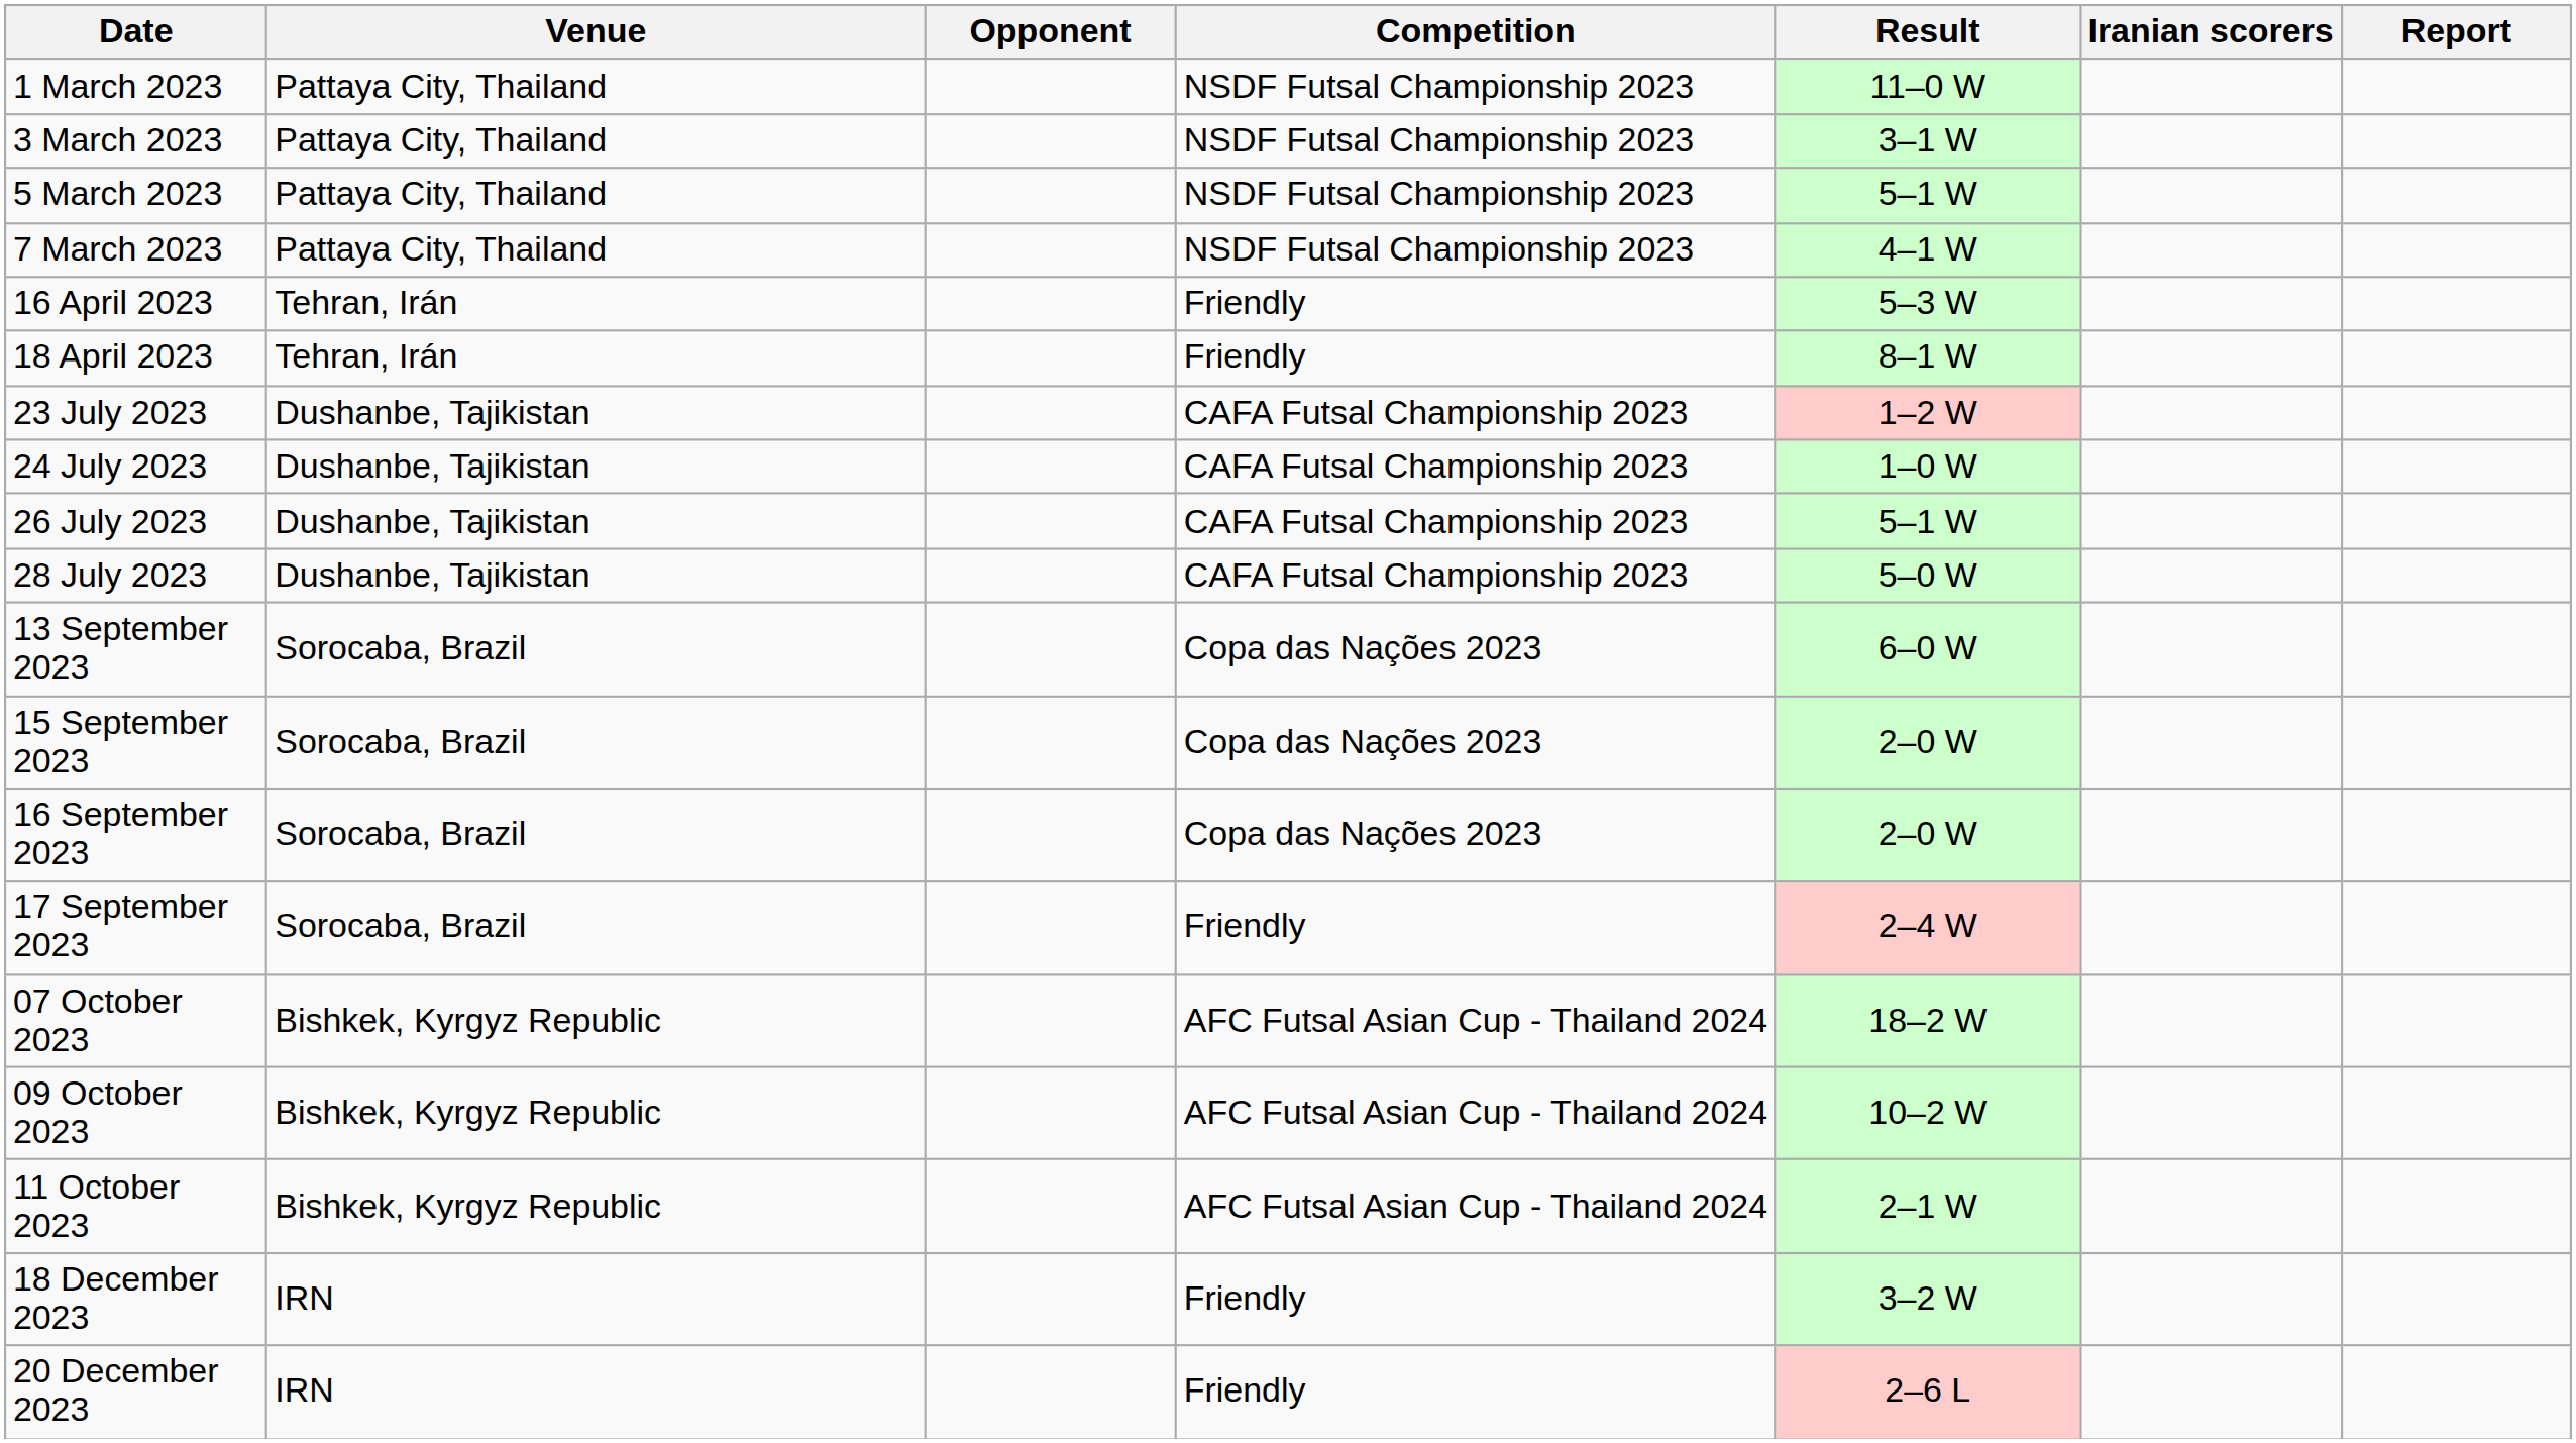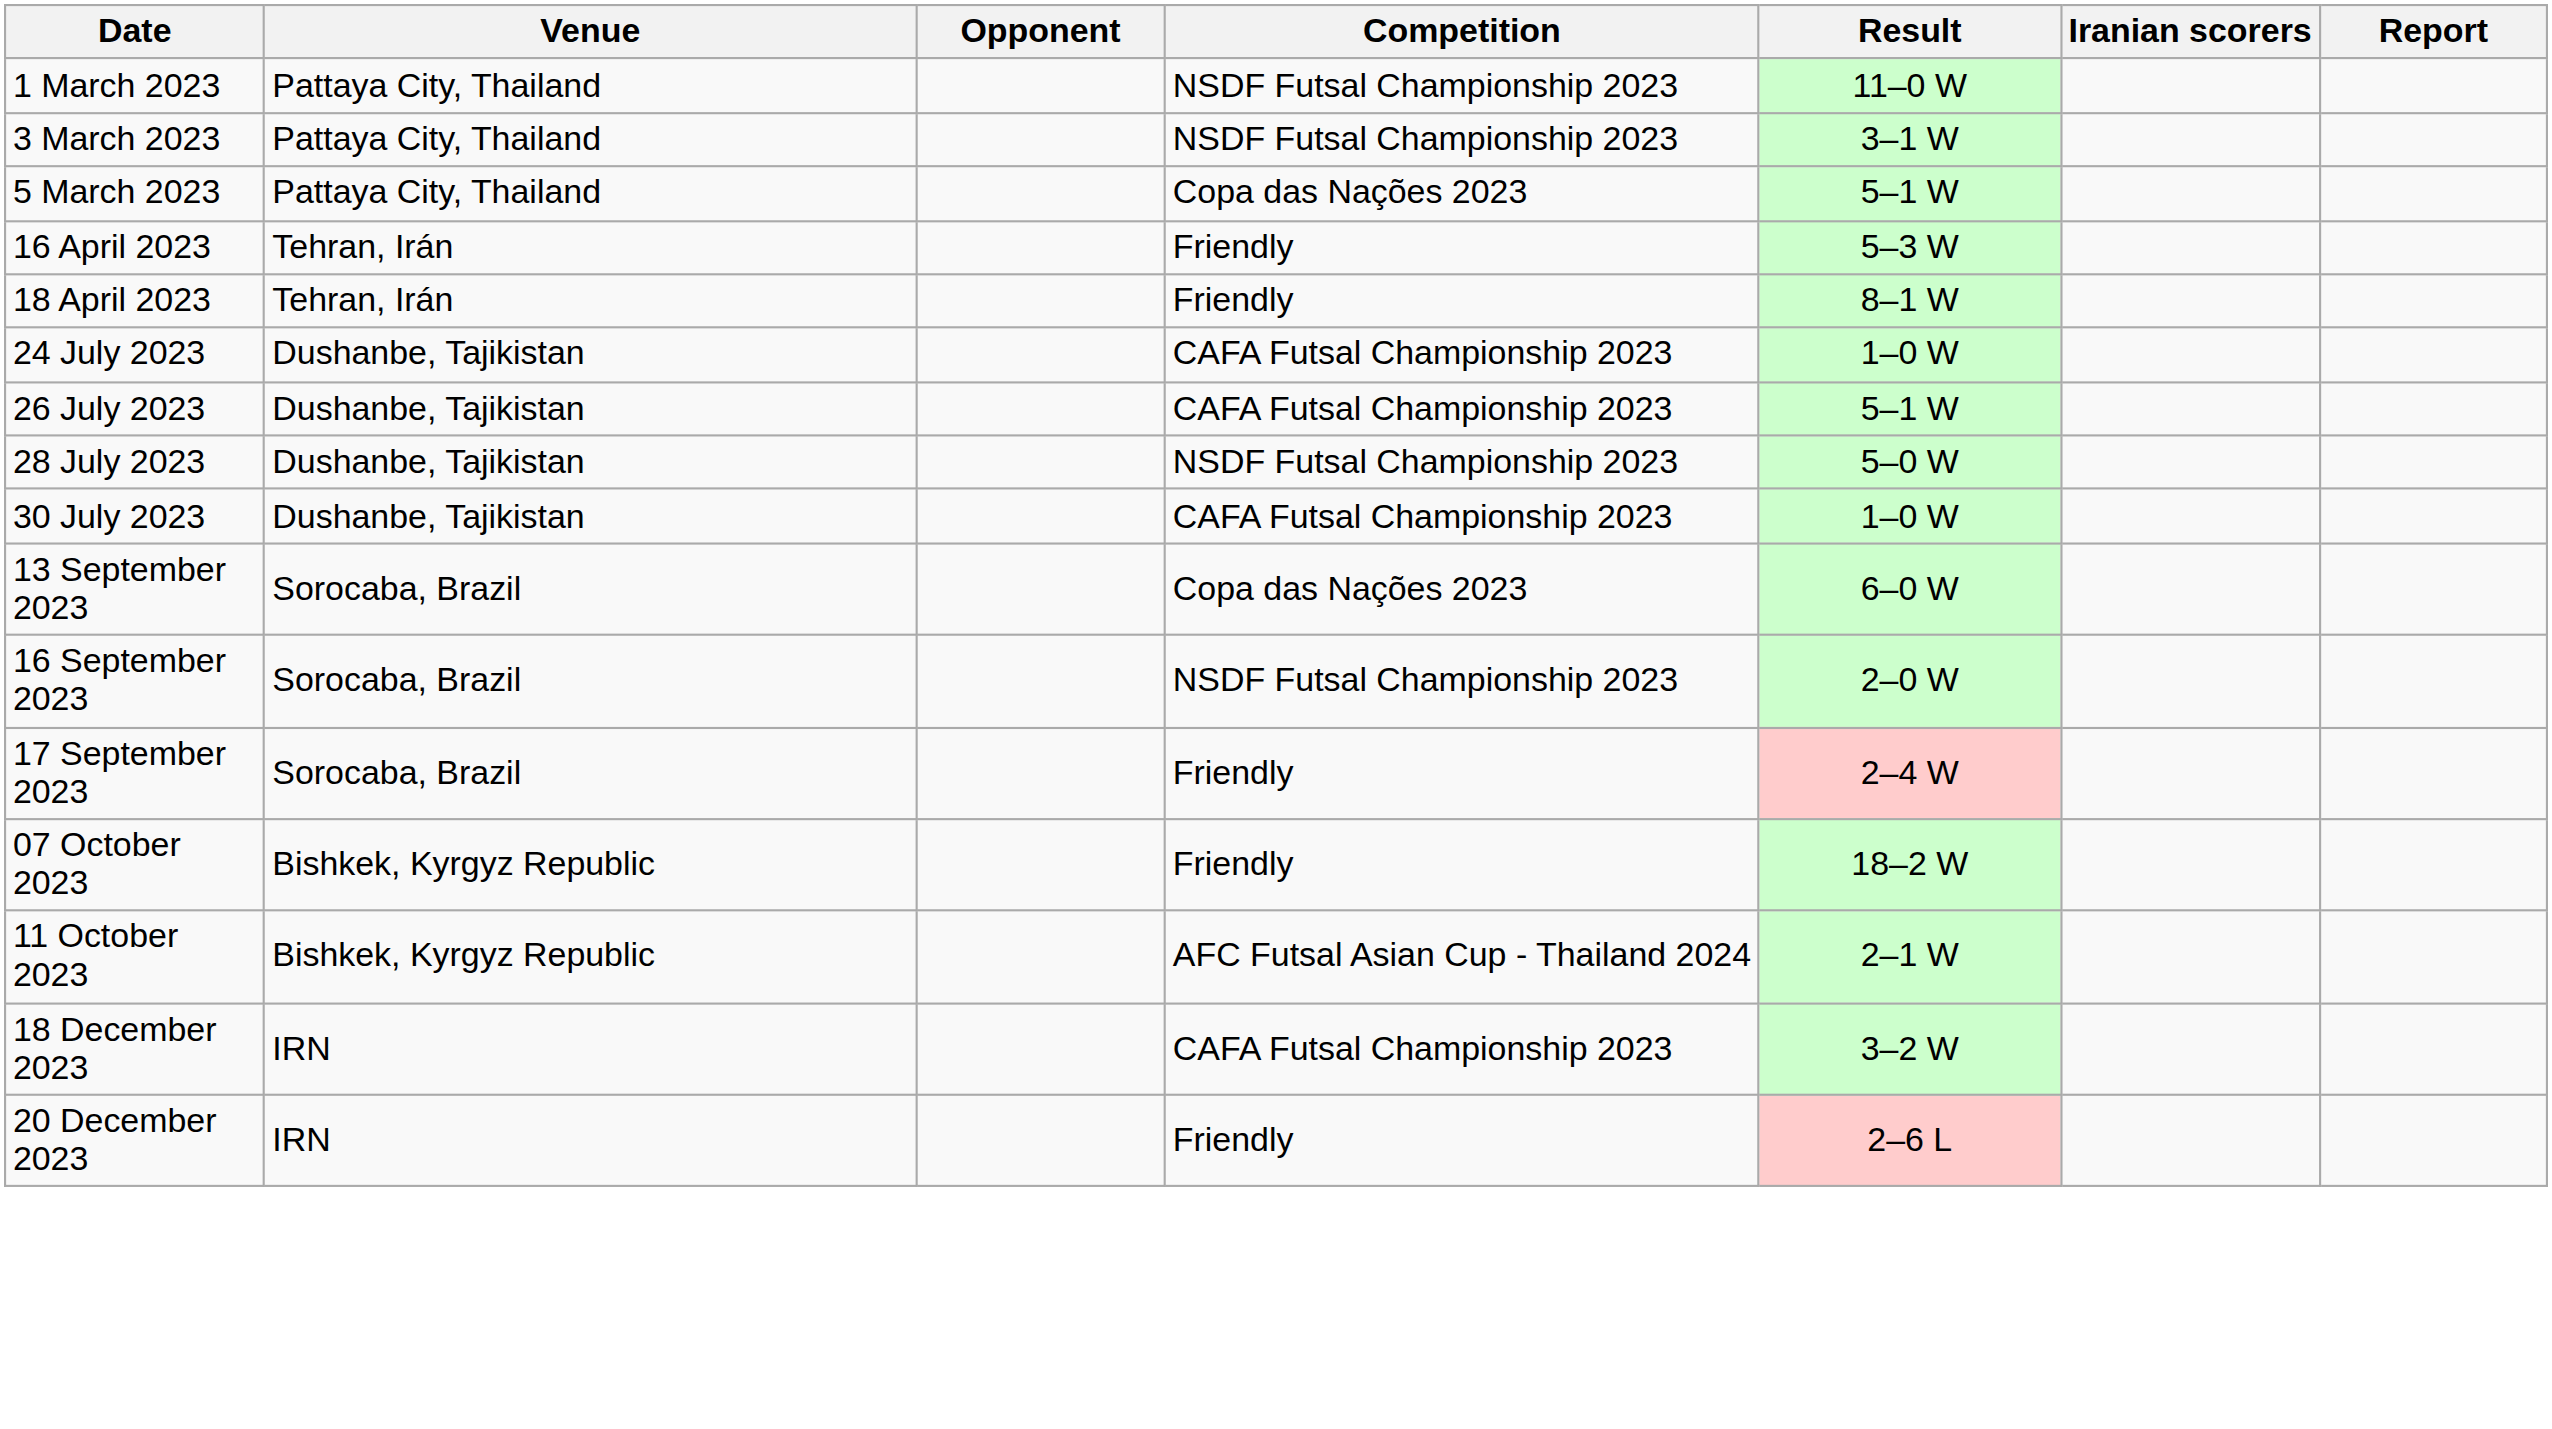5 March 2023 | Competition: NSDF Futsal Championship 2023 -> Copa das Nações 2023
- row: 7 March 2023 | Pattaya City, Thailand | NSDF Futsal Championship 2023 | 4–1 W
- row: 23 July 2023 | Dushanbe, Tajikistan | CAFA Futsal Championship 2023 | 1–2 W
28 July 2023 | Competition: CAFA Futsal Championship 2023 -> NSDF Futsal Championship 2023
+ row: 30 July 2023 | Dushanbe, Tajikistan | CAFA Futsal Championship 2023 | 1–0 W
- row: 15 September 2023 | Sorocaba, Brazil | Copa das Nações 2023 | 2–0 W
16 September 2023 | Competition: Copa das Nações 2023 -> NSDF Futsal Championship 2023
07 October 2023 | Competition: AFC Futsal Asian Cup - Thailand 2024 -> Friendly
- row: 09 October 2023 | Bishkek, Kyrgyz Republic | AFC Futsal Asian Cup - Thailand 2024 | 10–2 W
18 December 2023 | Competition: Friendly -> CAFA Futsal Championship 2023
